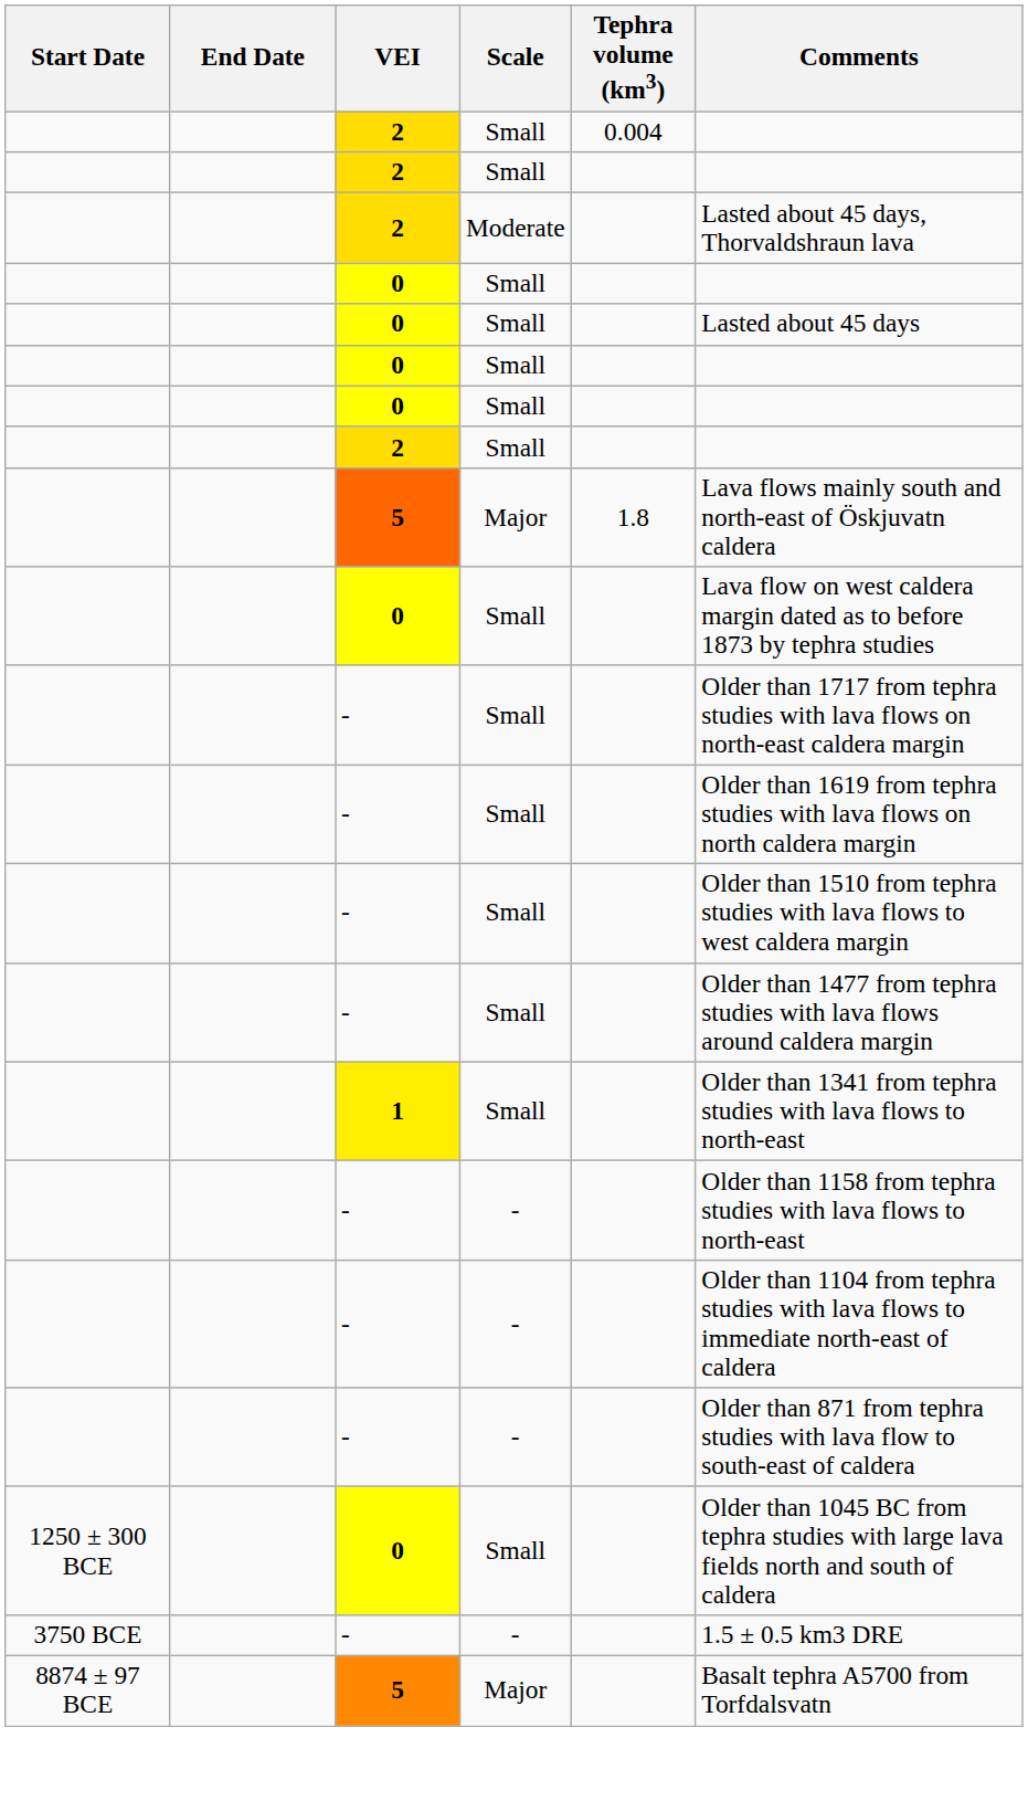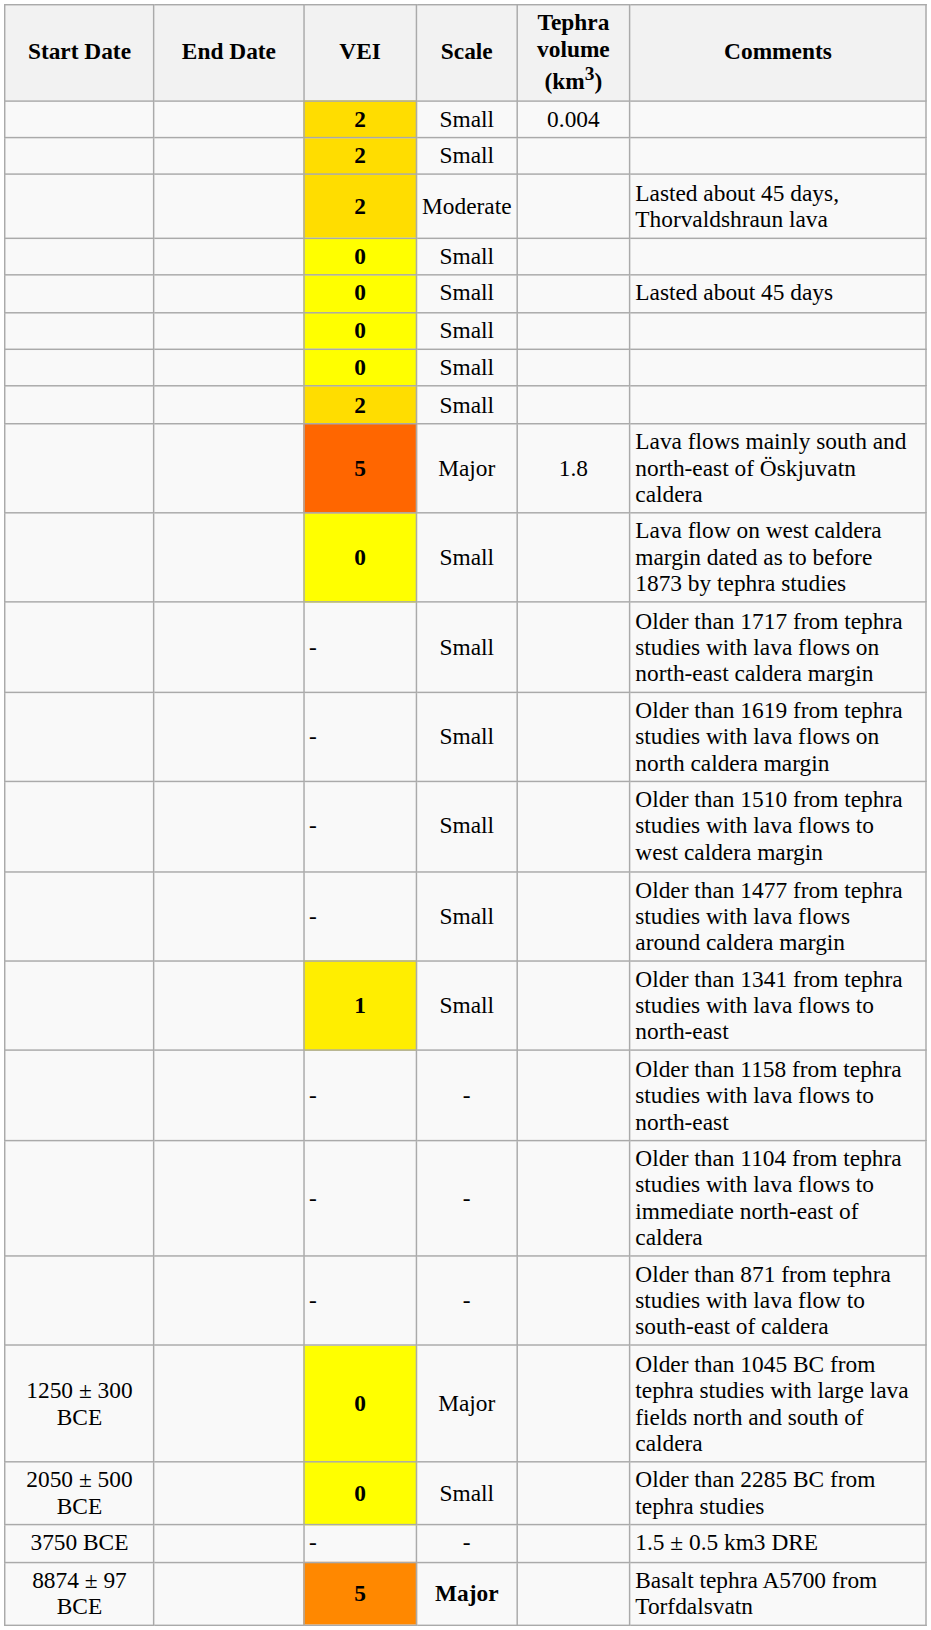1250 ± 300 BCE | Scale: Small -> Major
+ row: 2050 ± 500 BCE | 0 | Small | Older than 2285 BC from tephra studies
8874 ± 97 BCE | Scale: normal -> bold
